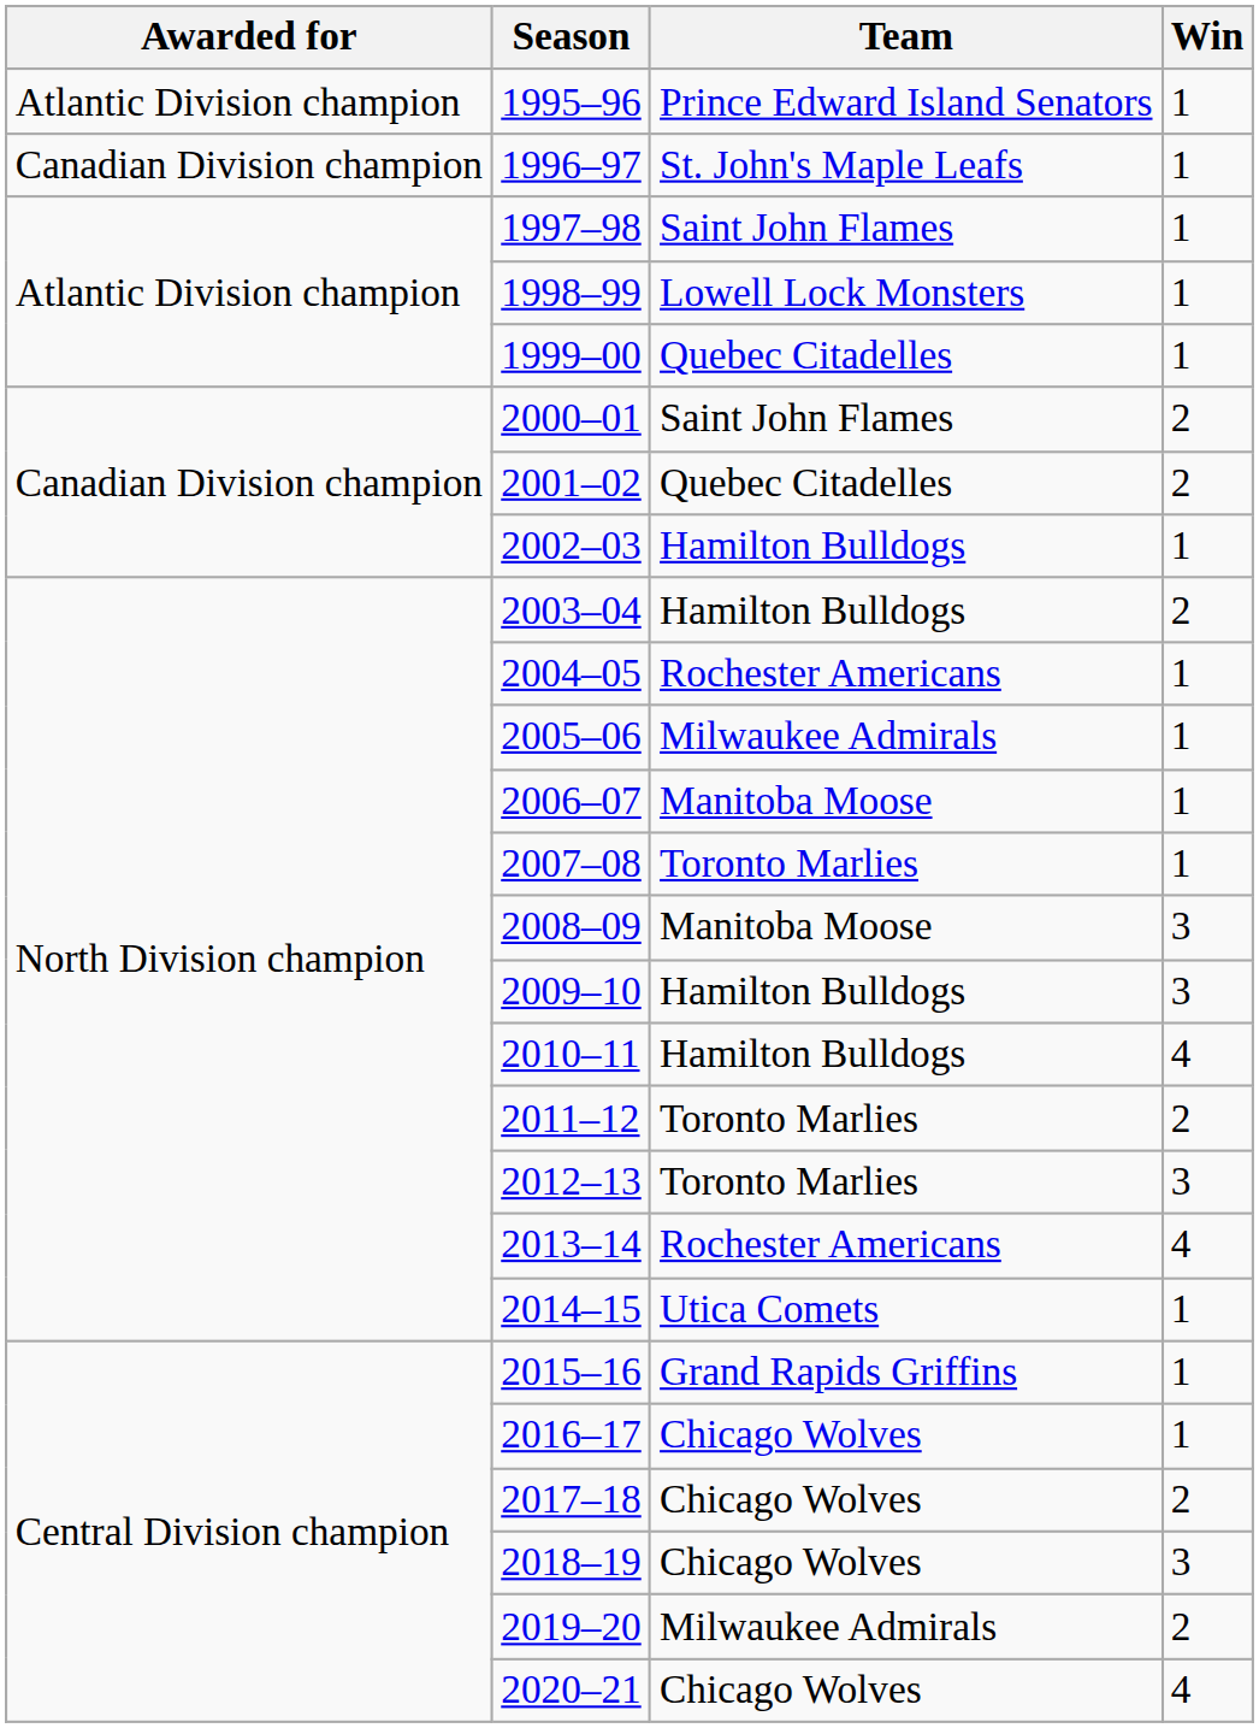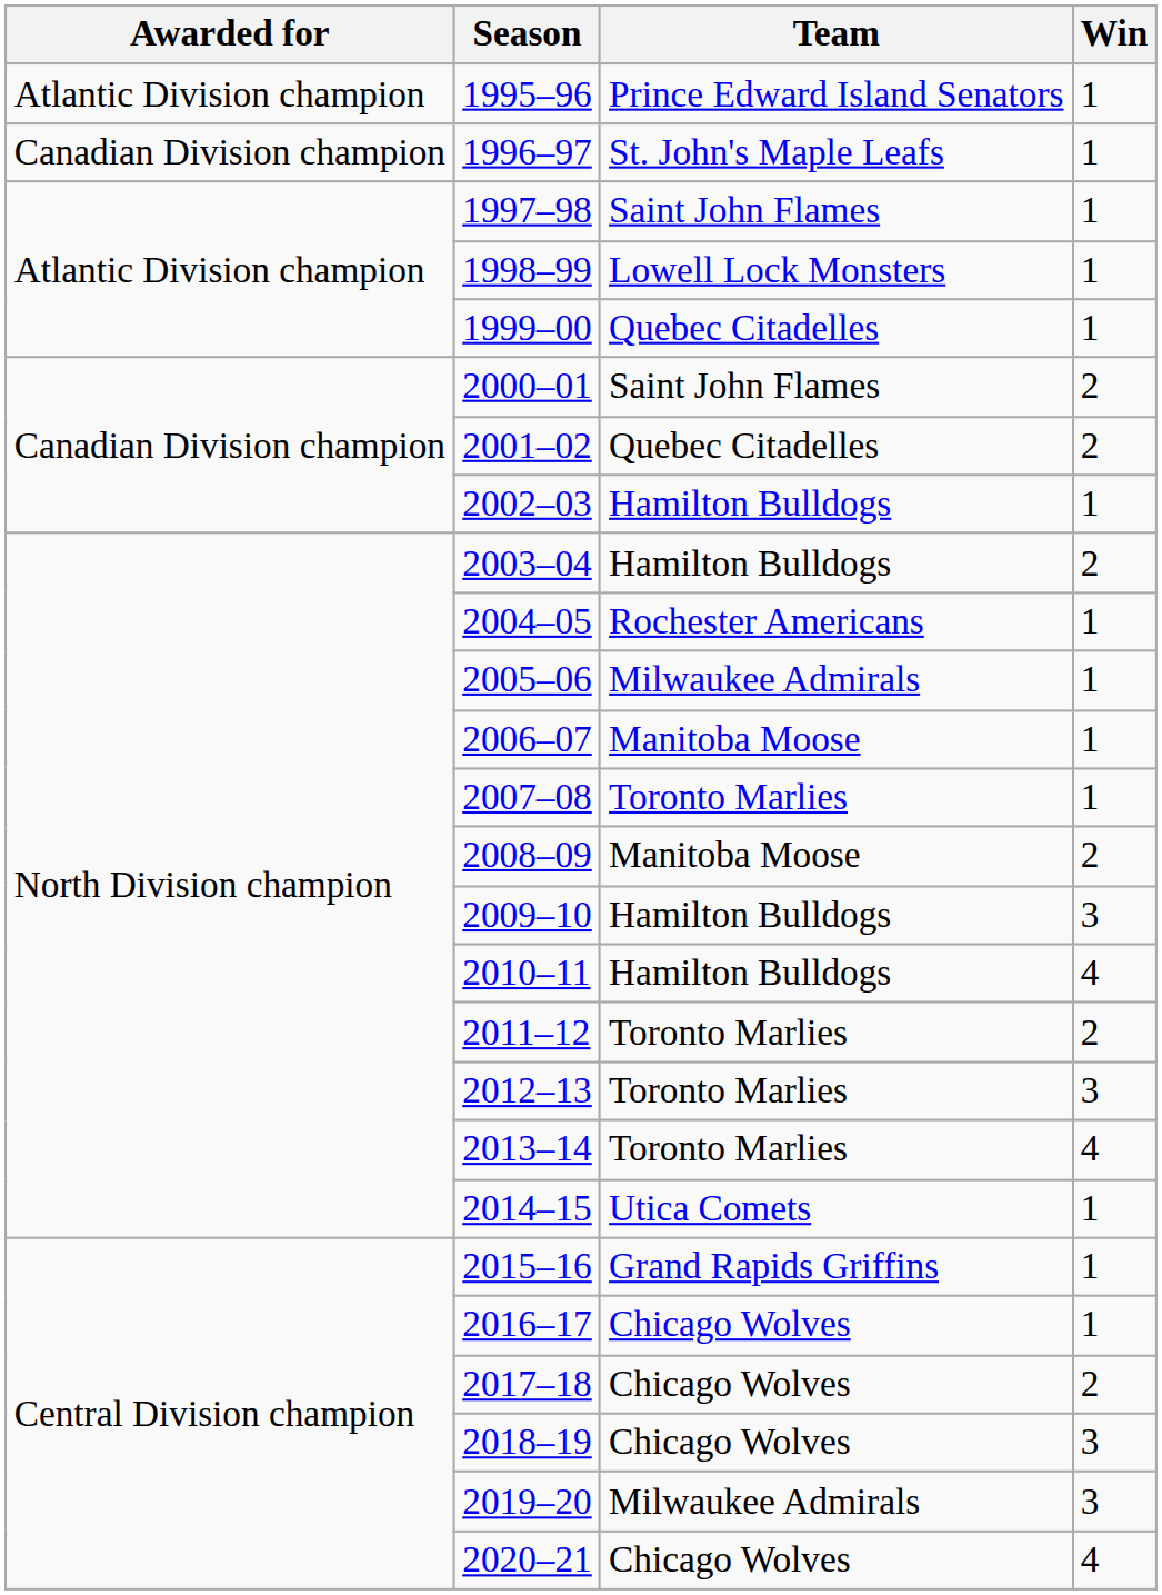2008–09 | Win: 3 -> 2
2013–14 | Team: Rochester Americans -> Toronto Marlies
2019–20 | Win: 2 -> 3
